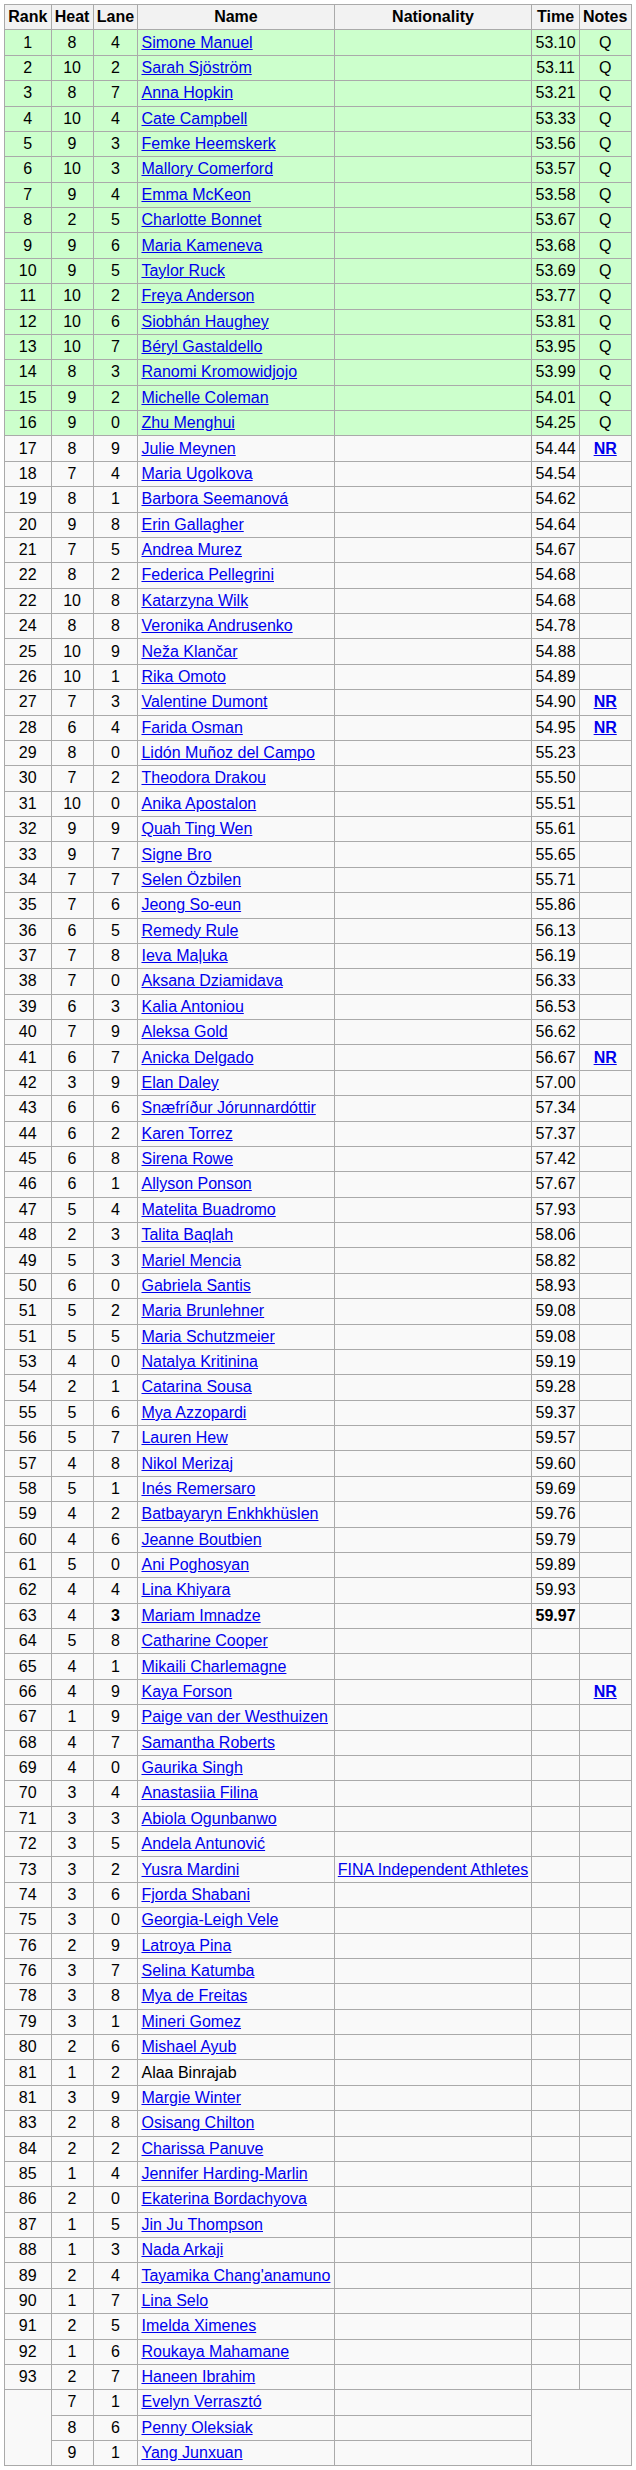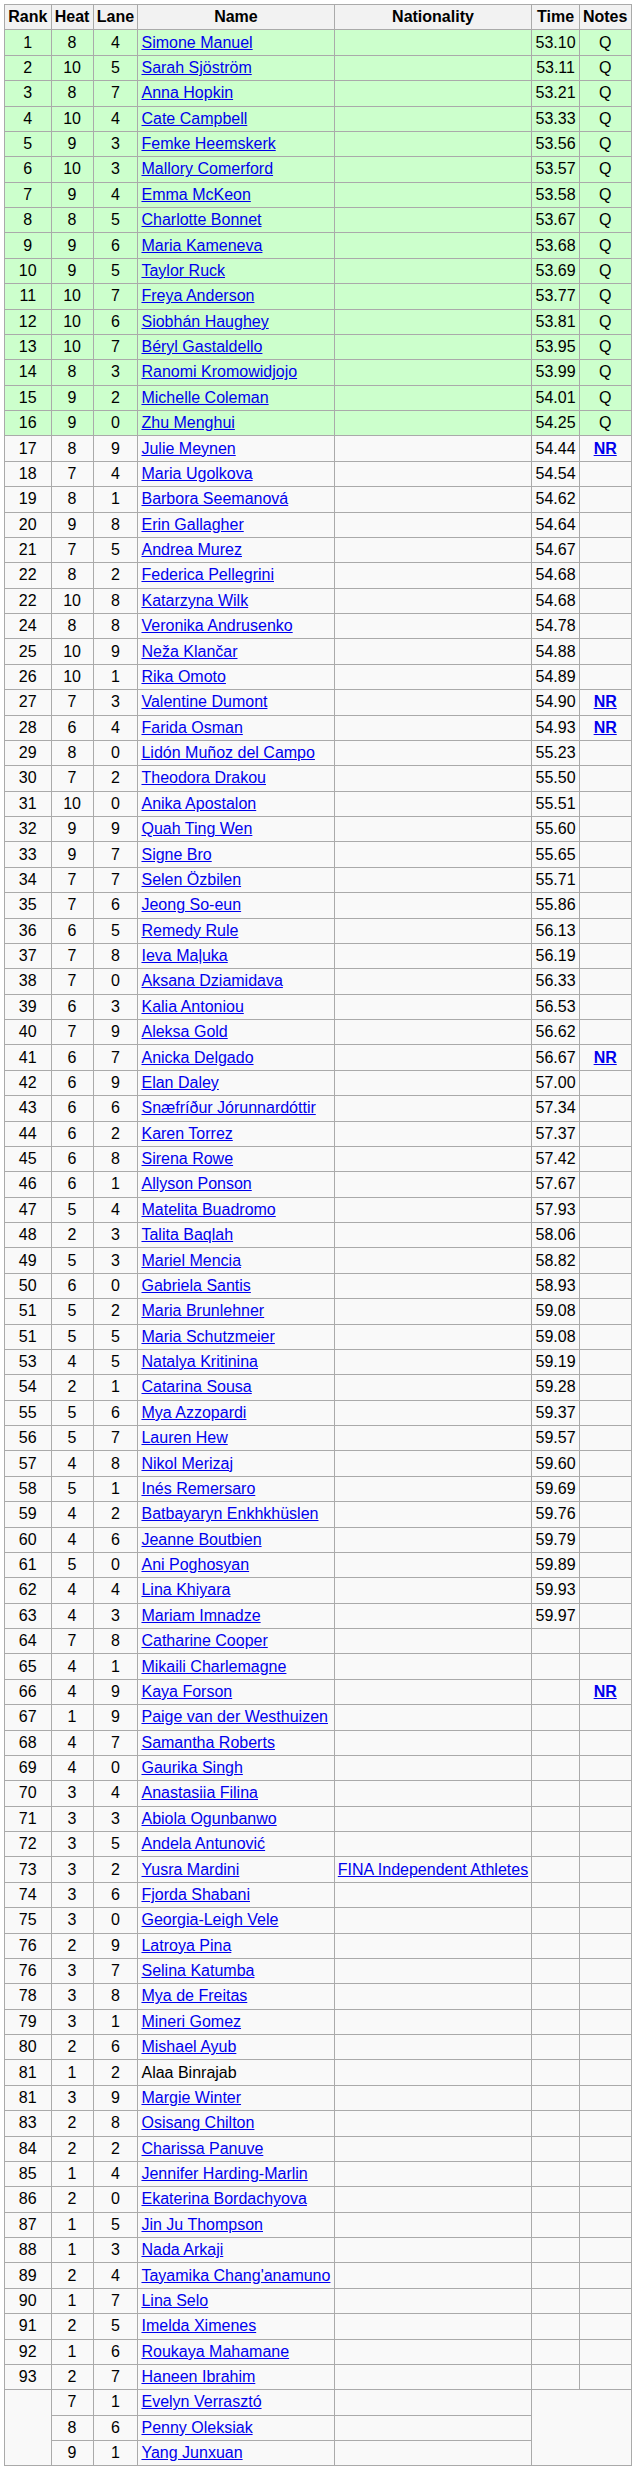Sarah Sjöström | Lane: 2 -> 5
Charlotte Bonnet | Heat: 2 -> 8
Freya Anderson | Lane: 2 -> 7
Farida Osman | Time: 54.95 -> 54.93
Quah Ting Wen | Time: 55.61 -> 55.60
Elan Daley | Heat: 3 -> 6
Natalya Kritinina | Lane: 0 -> 5
Mariam Imnadze | Lane: bold -> normal
Mariam Imnadze | Time: bold -> normal
Catharine Cooper | Heat: 5 -> 7
